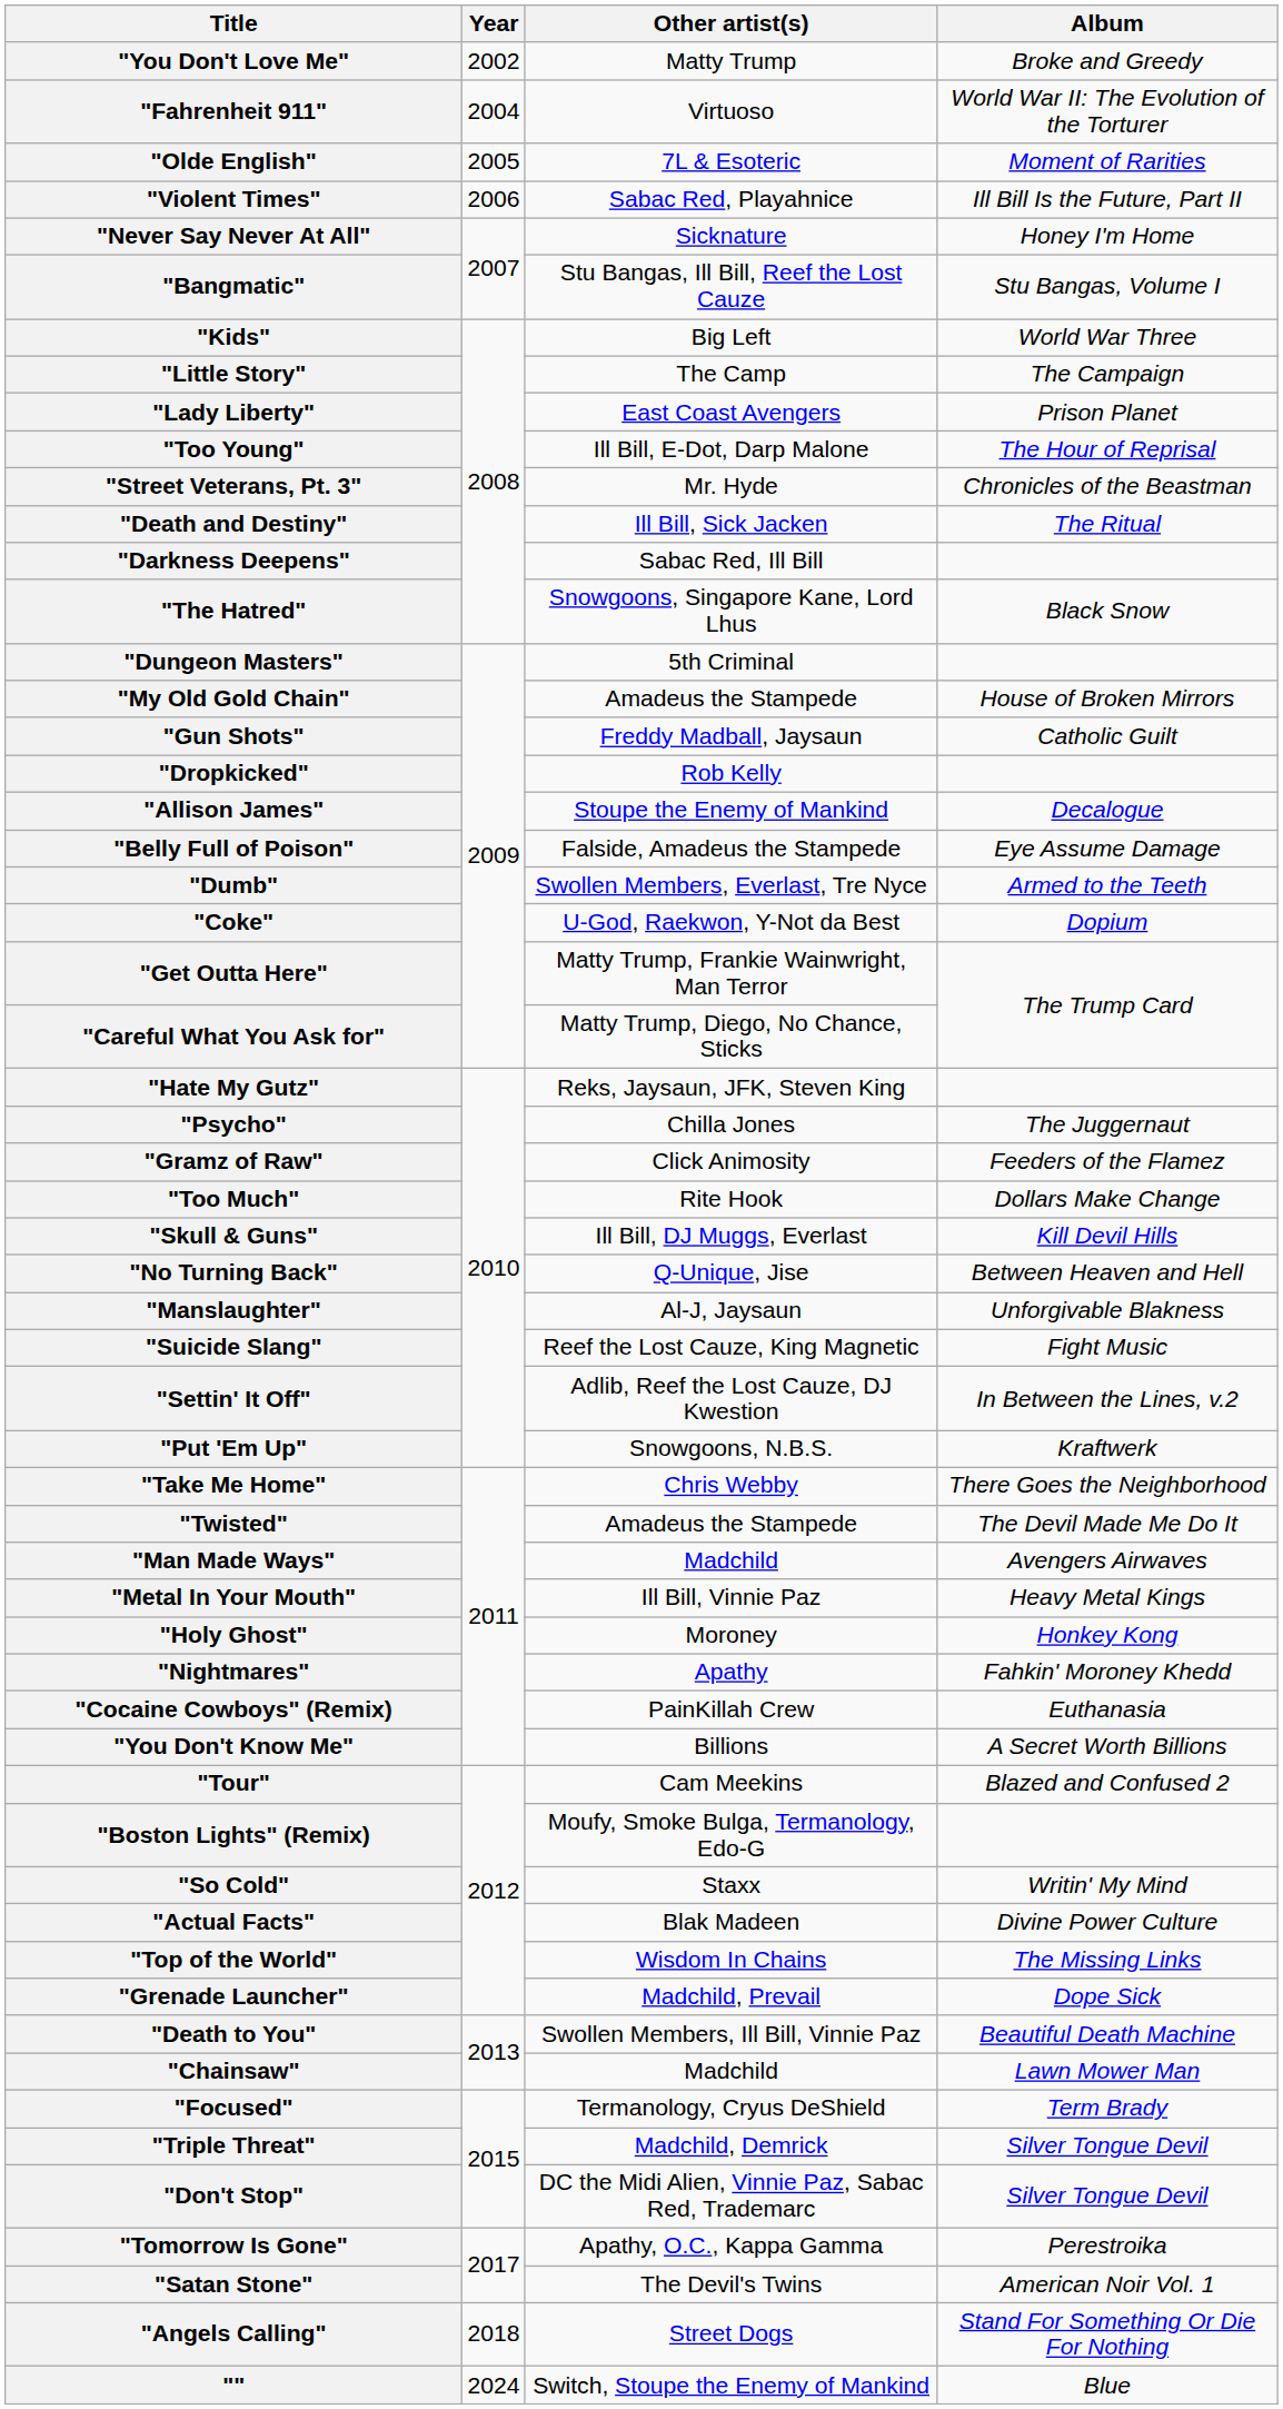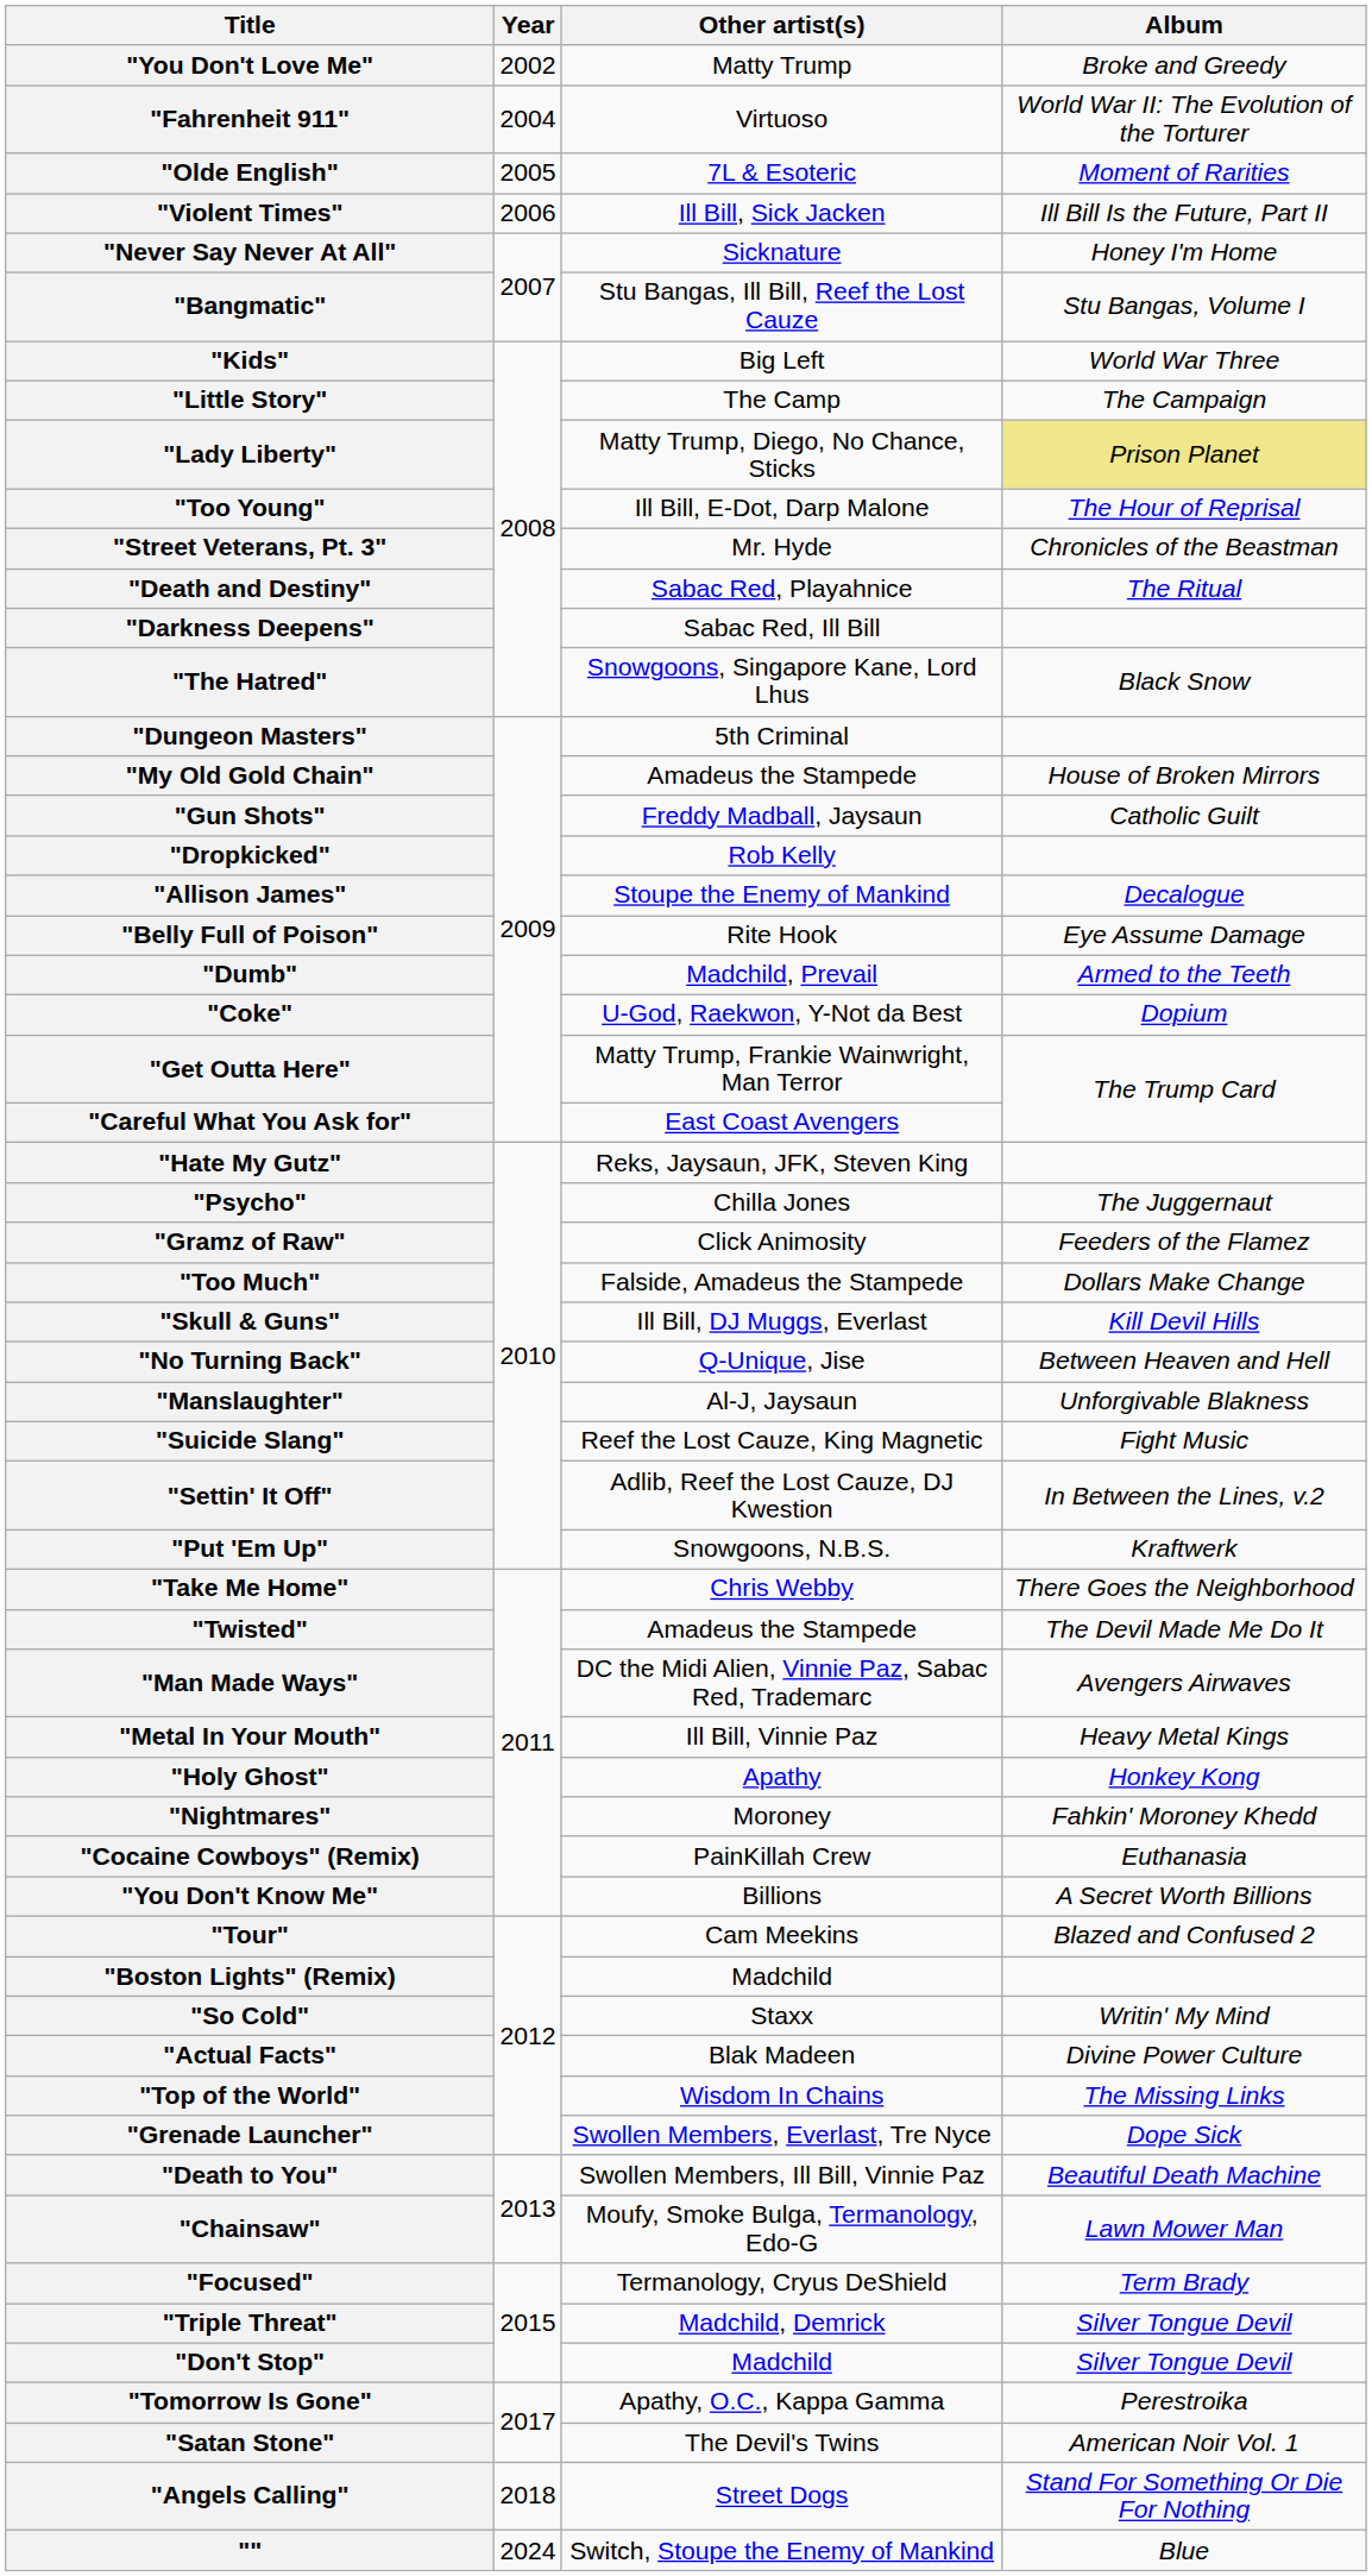"Violent Times" | Other artist(s): Sabac Red, Playahnice -> Ill Bill, Sick Jacken
"Lady Liberty" | Other artist(s): East Coast Avengers -> Matty Trump, Diego, No Chance, Sticks
"Lady Liberty" | Album: no background -> khaki background
"Death and Destiny" | Other artist(s): Ill Bill, Sick Jacken -> Sabac Red, Playahnice
"Belly Full of Poison" | Other artist(s): Falside, Amadeus the Stampede -> Rite Hook
"Dumb" | Other artist(s): Swollen Members, Everlast, Tre Nyce -> Madchild, Prevail
"Careful What You Ask for" | Other artist(s): Matty Trump, Diego, No Chance, Sticks -> East Coast Avengers
"Too Much" | Other artist(s): Rite Hook -> Falside, Amadeus the Stampede
"Man Made Ways" | Other artist(s): Madchild -> DC the Midi Alien, Vinnie Paz, Sabac Red, Trademarc
"Holy Ghost" | Other artist(s): Moroney -> Apathy
"Nightmares" | Other artist(s): Apathy -> Moroney
"Boston Lights" (Remix) | Other artist(s): Moufy, Smoke Bulga, Termanology, Edo-G -> Madchild
"Grenade Launcher" | Other artist(s): Madchild, Prevail -> Swollen Members, Everlast, Tre Nyce
"Chainsaw" | Other artist(s): Madchild -> Moufy, Smoke Bulga, Termanology, Edo-G
"Don't Stop" | Other artist(s): DC the Midi Alien, Vinnie Paz, Sabac Red, Trademarc -> Madchild
